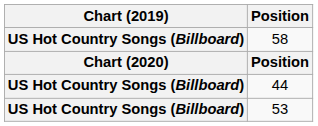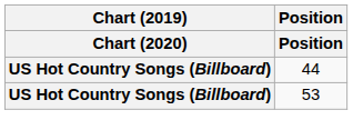- row: US Hot Country Songs (Billboard) | 58
